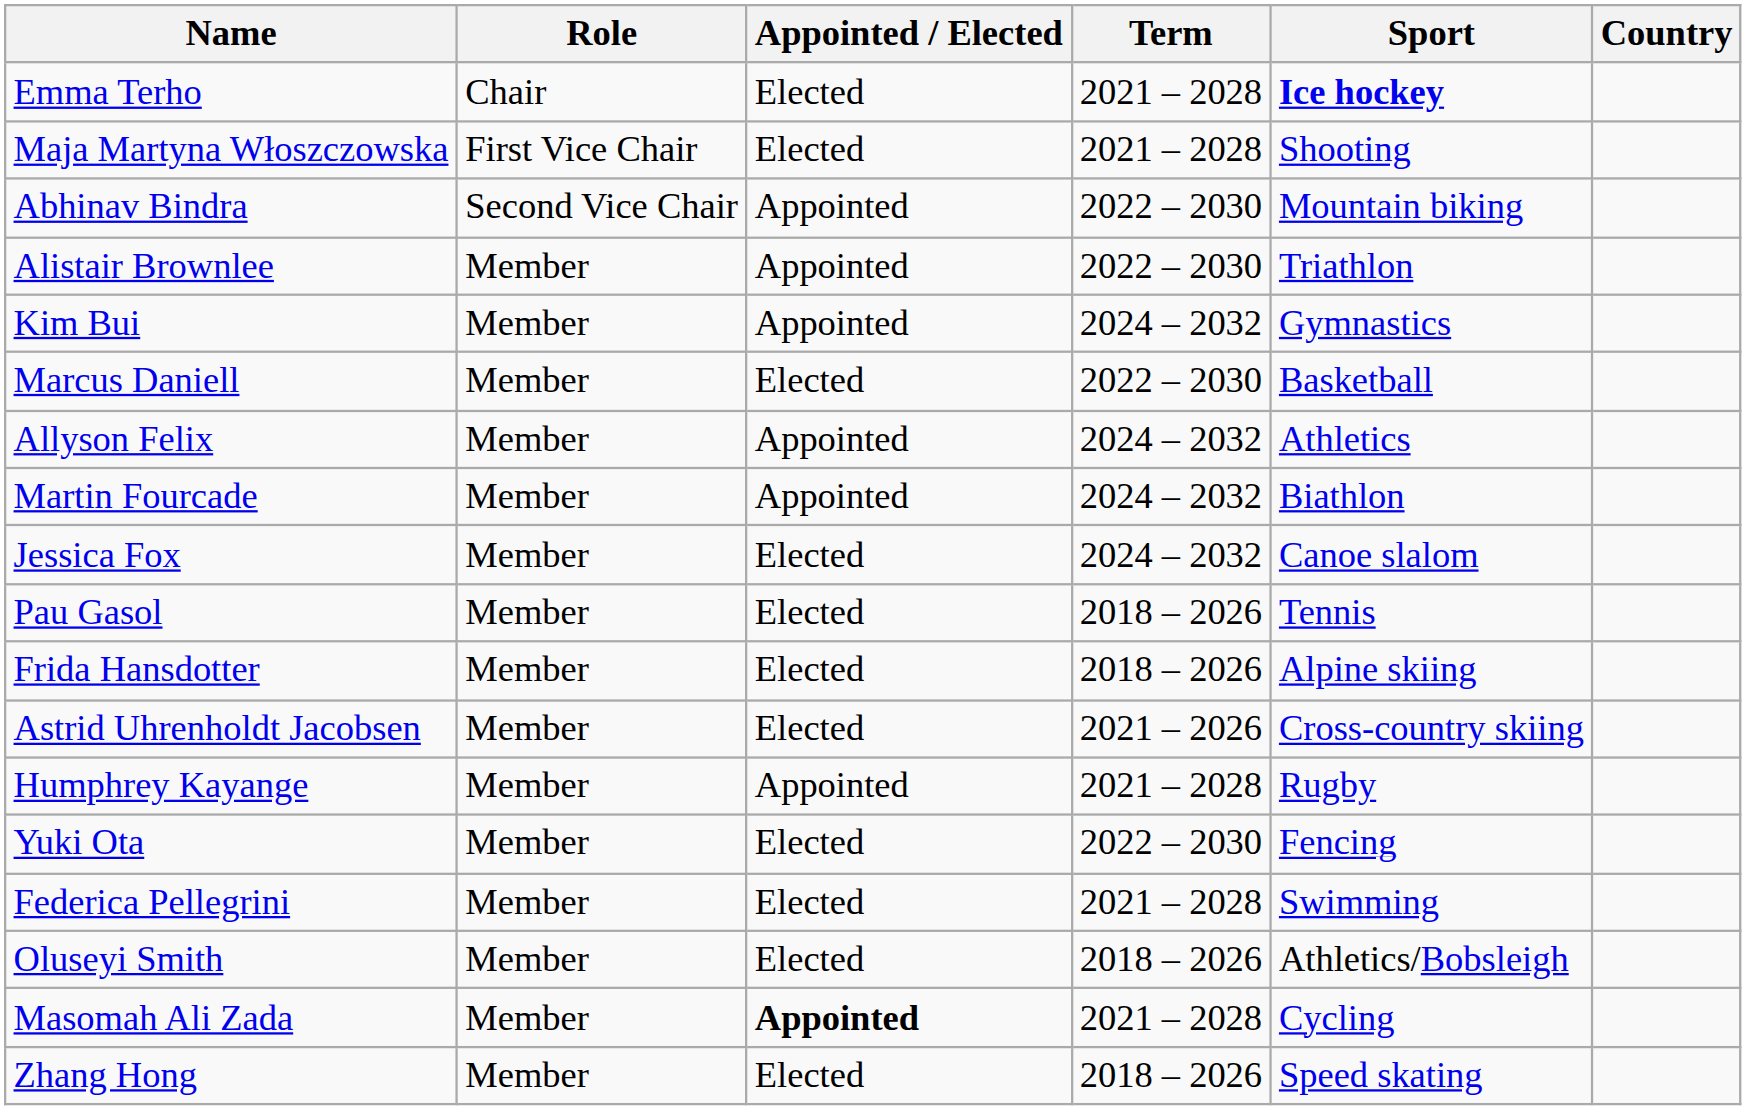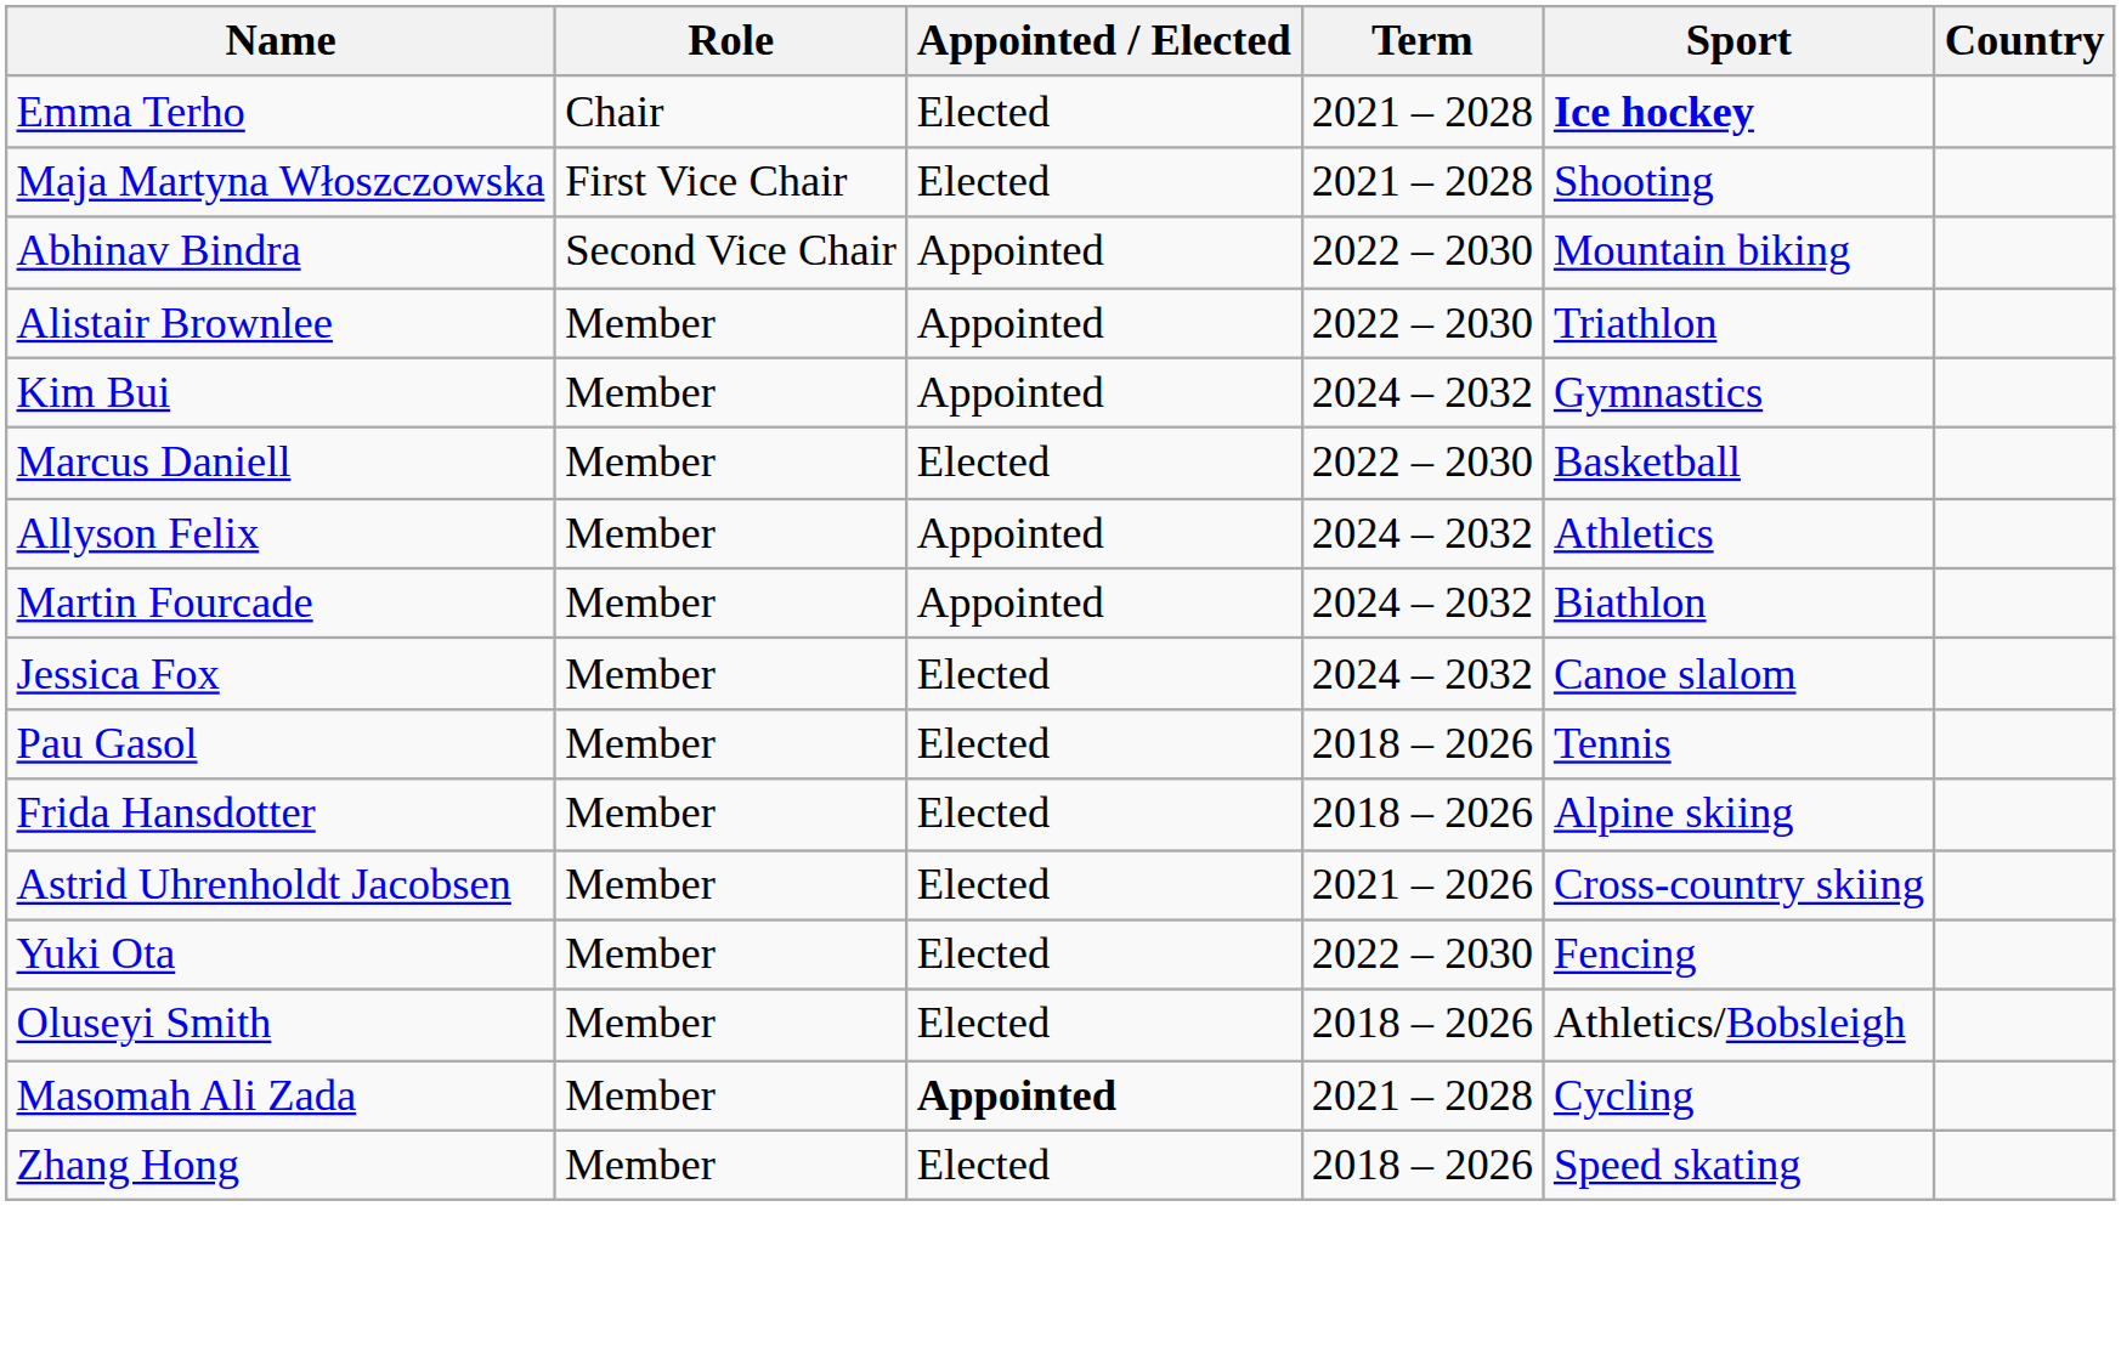- row: Humphrey Kayange | Member | Appointed | 2021 – 2028 | Rugby
- row: Federica Pellegrini | Member | Elected | 2021 – 2028 | Swimming
